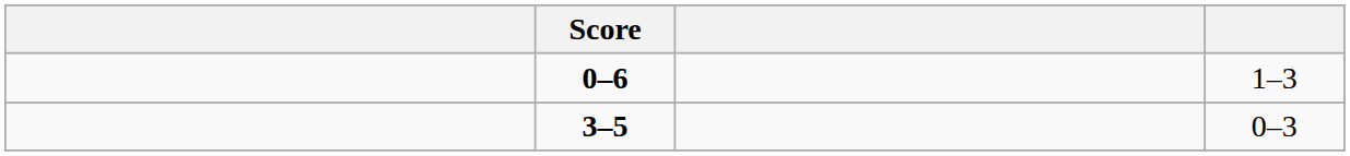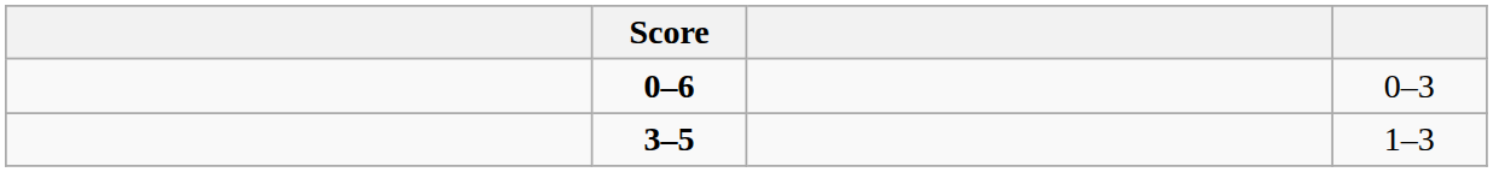0–6 | column 4: 1–3 -> 0–3
3–5 | column 4: 0–3 -> 1–3
